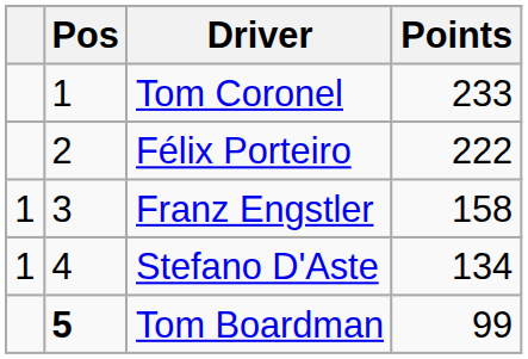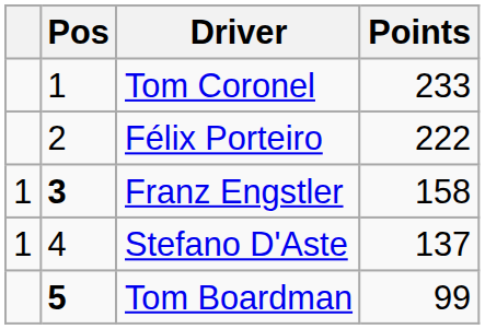Franz Engstler | Pos: normal -> bold
Stefano D'Aste | Points: 134 -> 137
